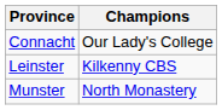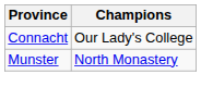- row: Leinster | Kilkenny CBS
